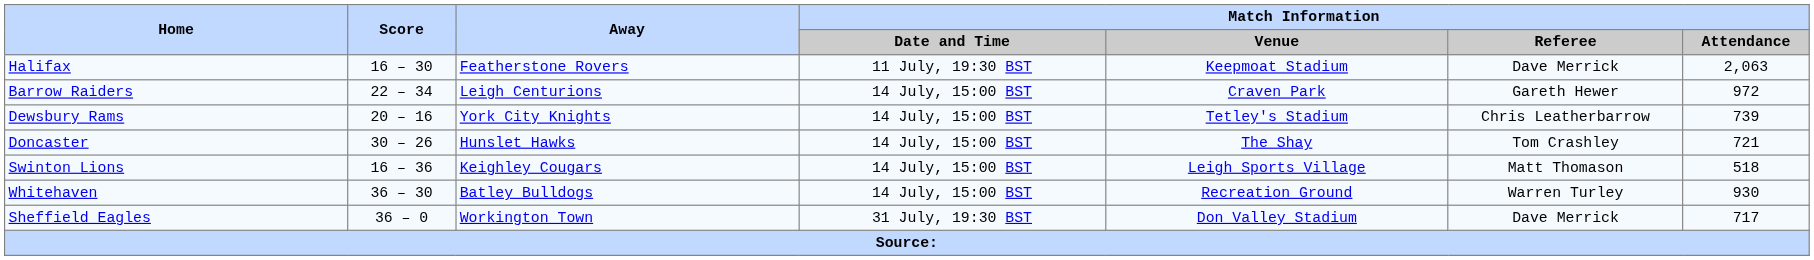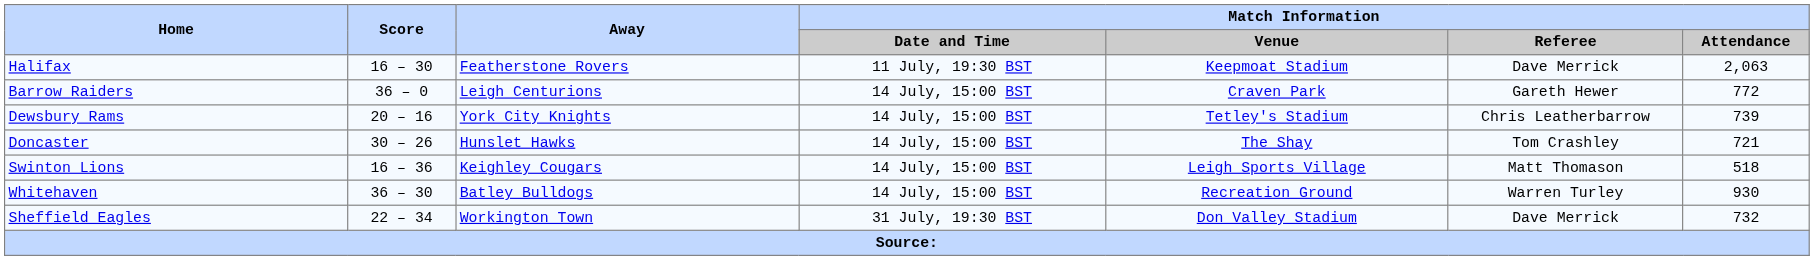Barrow Raiders | Score: 22 – 34 -> 36 – 0
Barrow Raiders | Match Information / Attendance: 972 -> 772
Sheffield Eagles | Score: 36 – 0 -> 22 – 34
Sheffield Eagles | Match Information / Attendance: 717 -> 732
